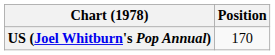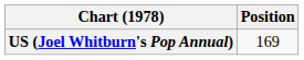US (Joel Whitburn's Pop Annual) | Position: 170 -> 169
